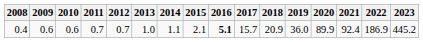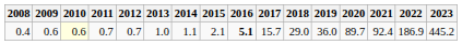0.4 | 2010: no background -> lightyellow background
0.4 | 2018: 20.9 -> 29.0
0.4 | 2020: 89.9 -> 89.7
